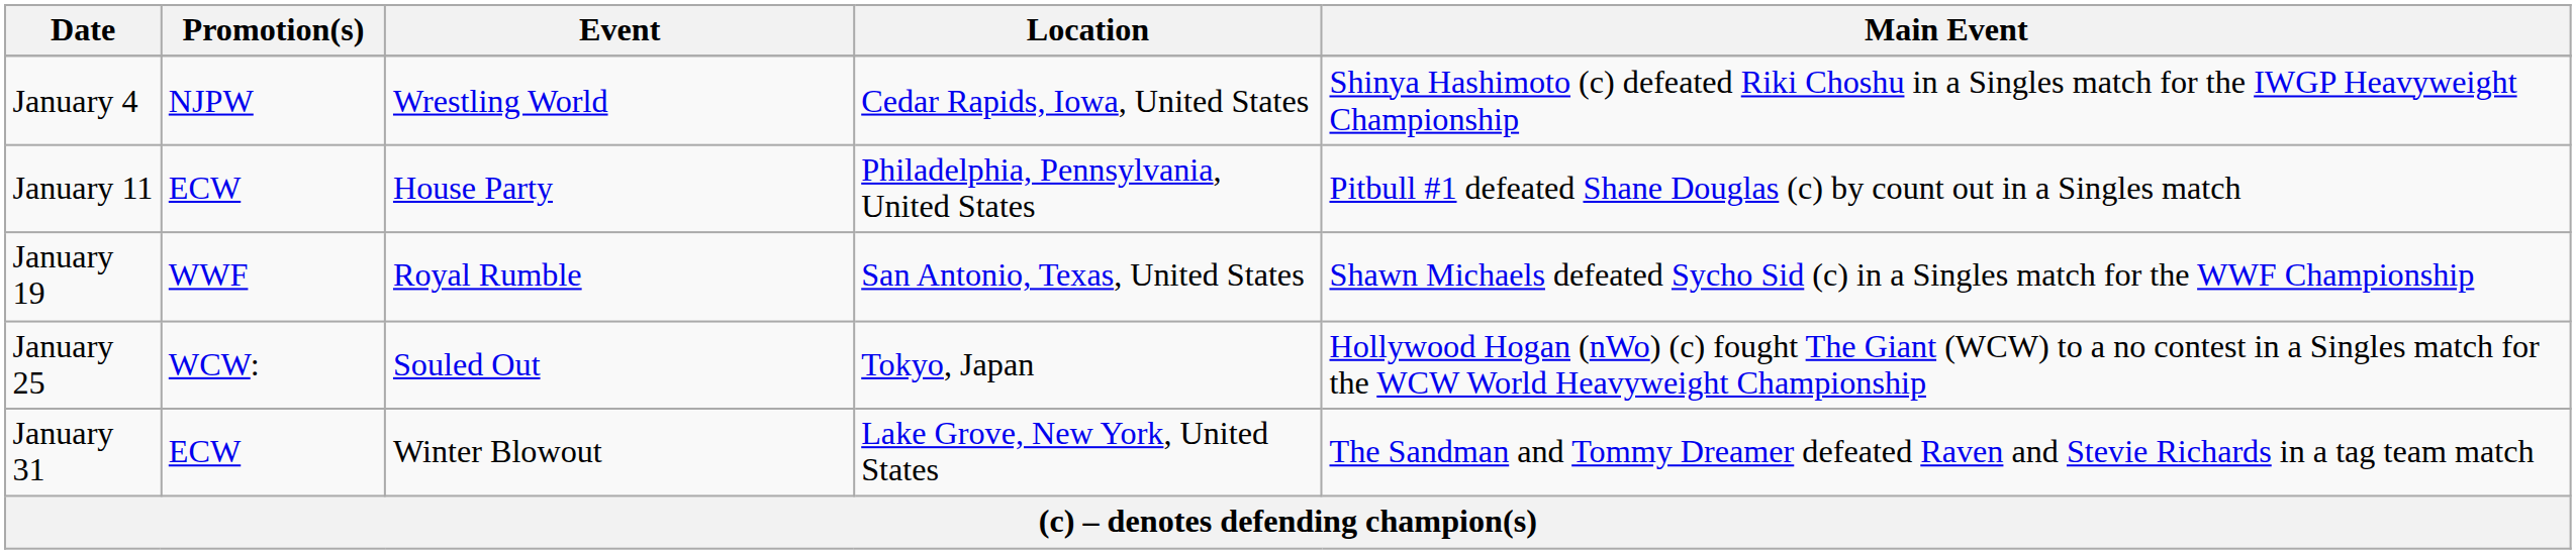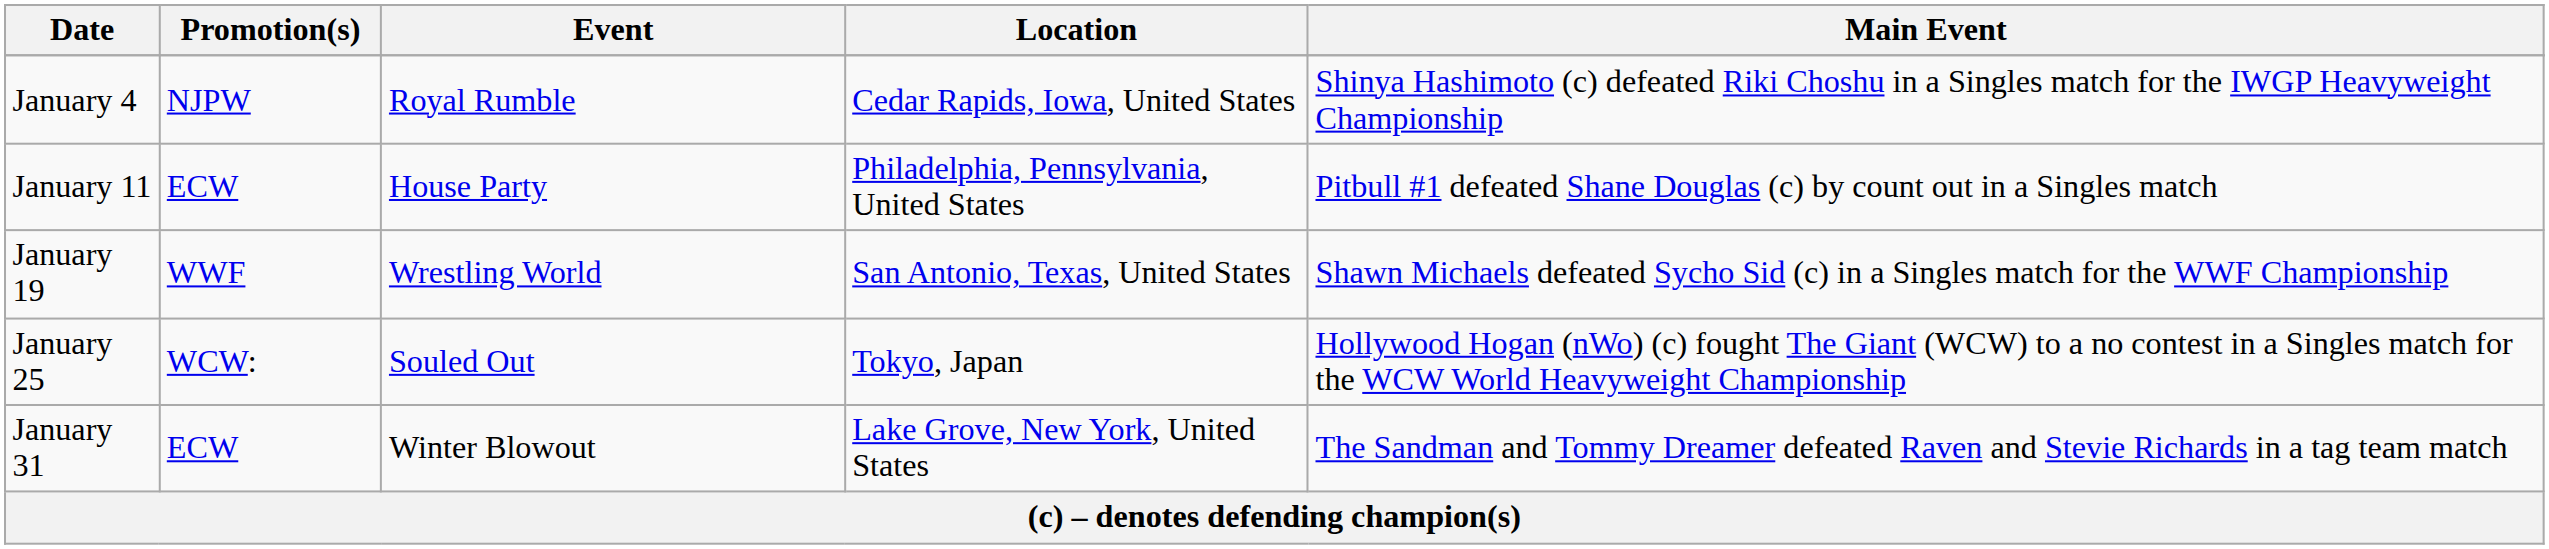January 4 | Event: Wrestling World -> Royal Rumble
January 19 | Event: Royal Rumble -> Wrestling World
